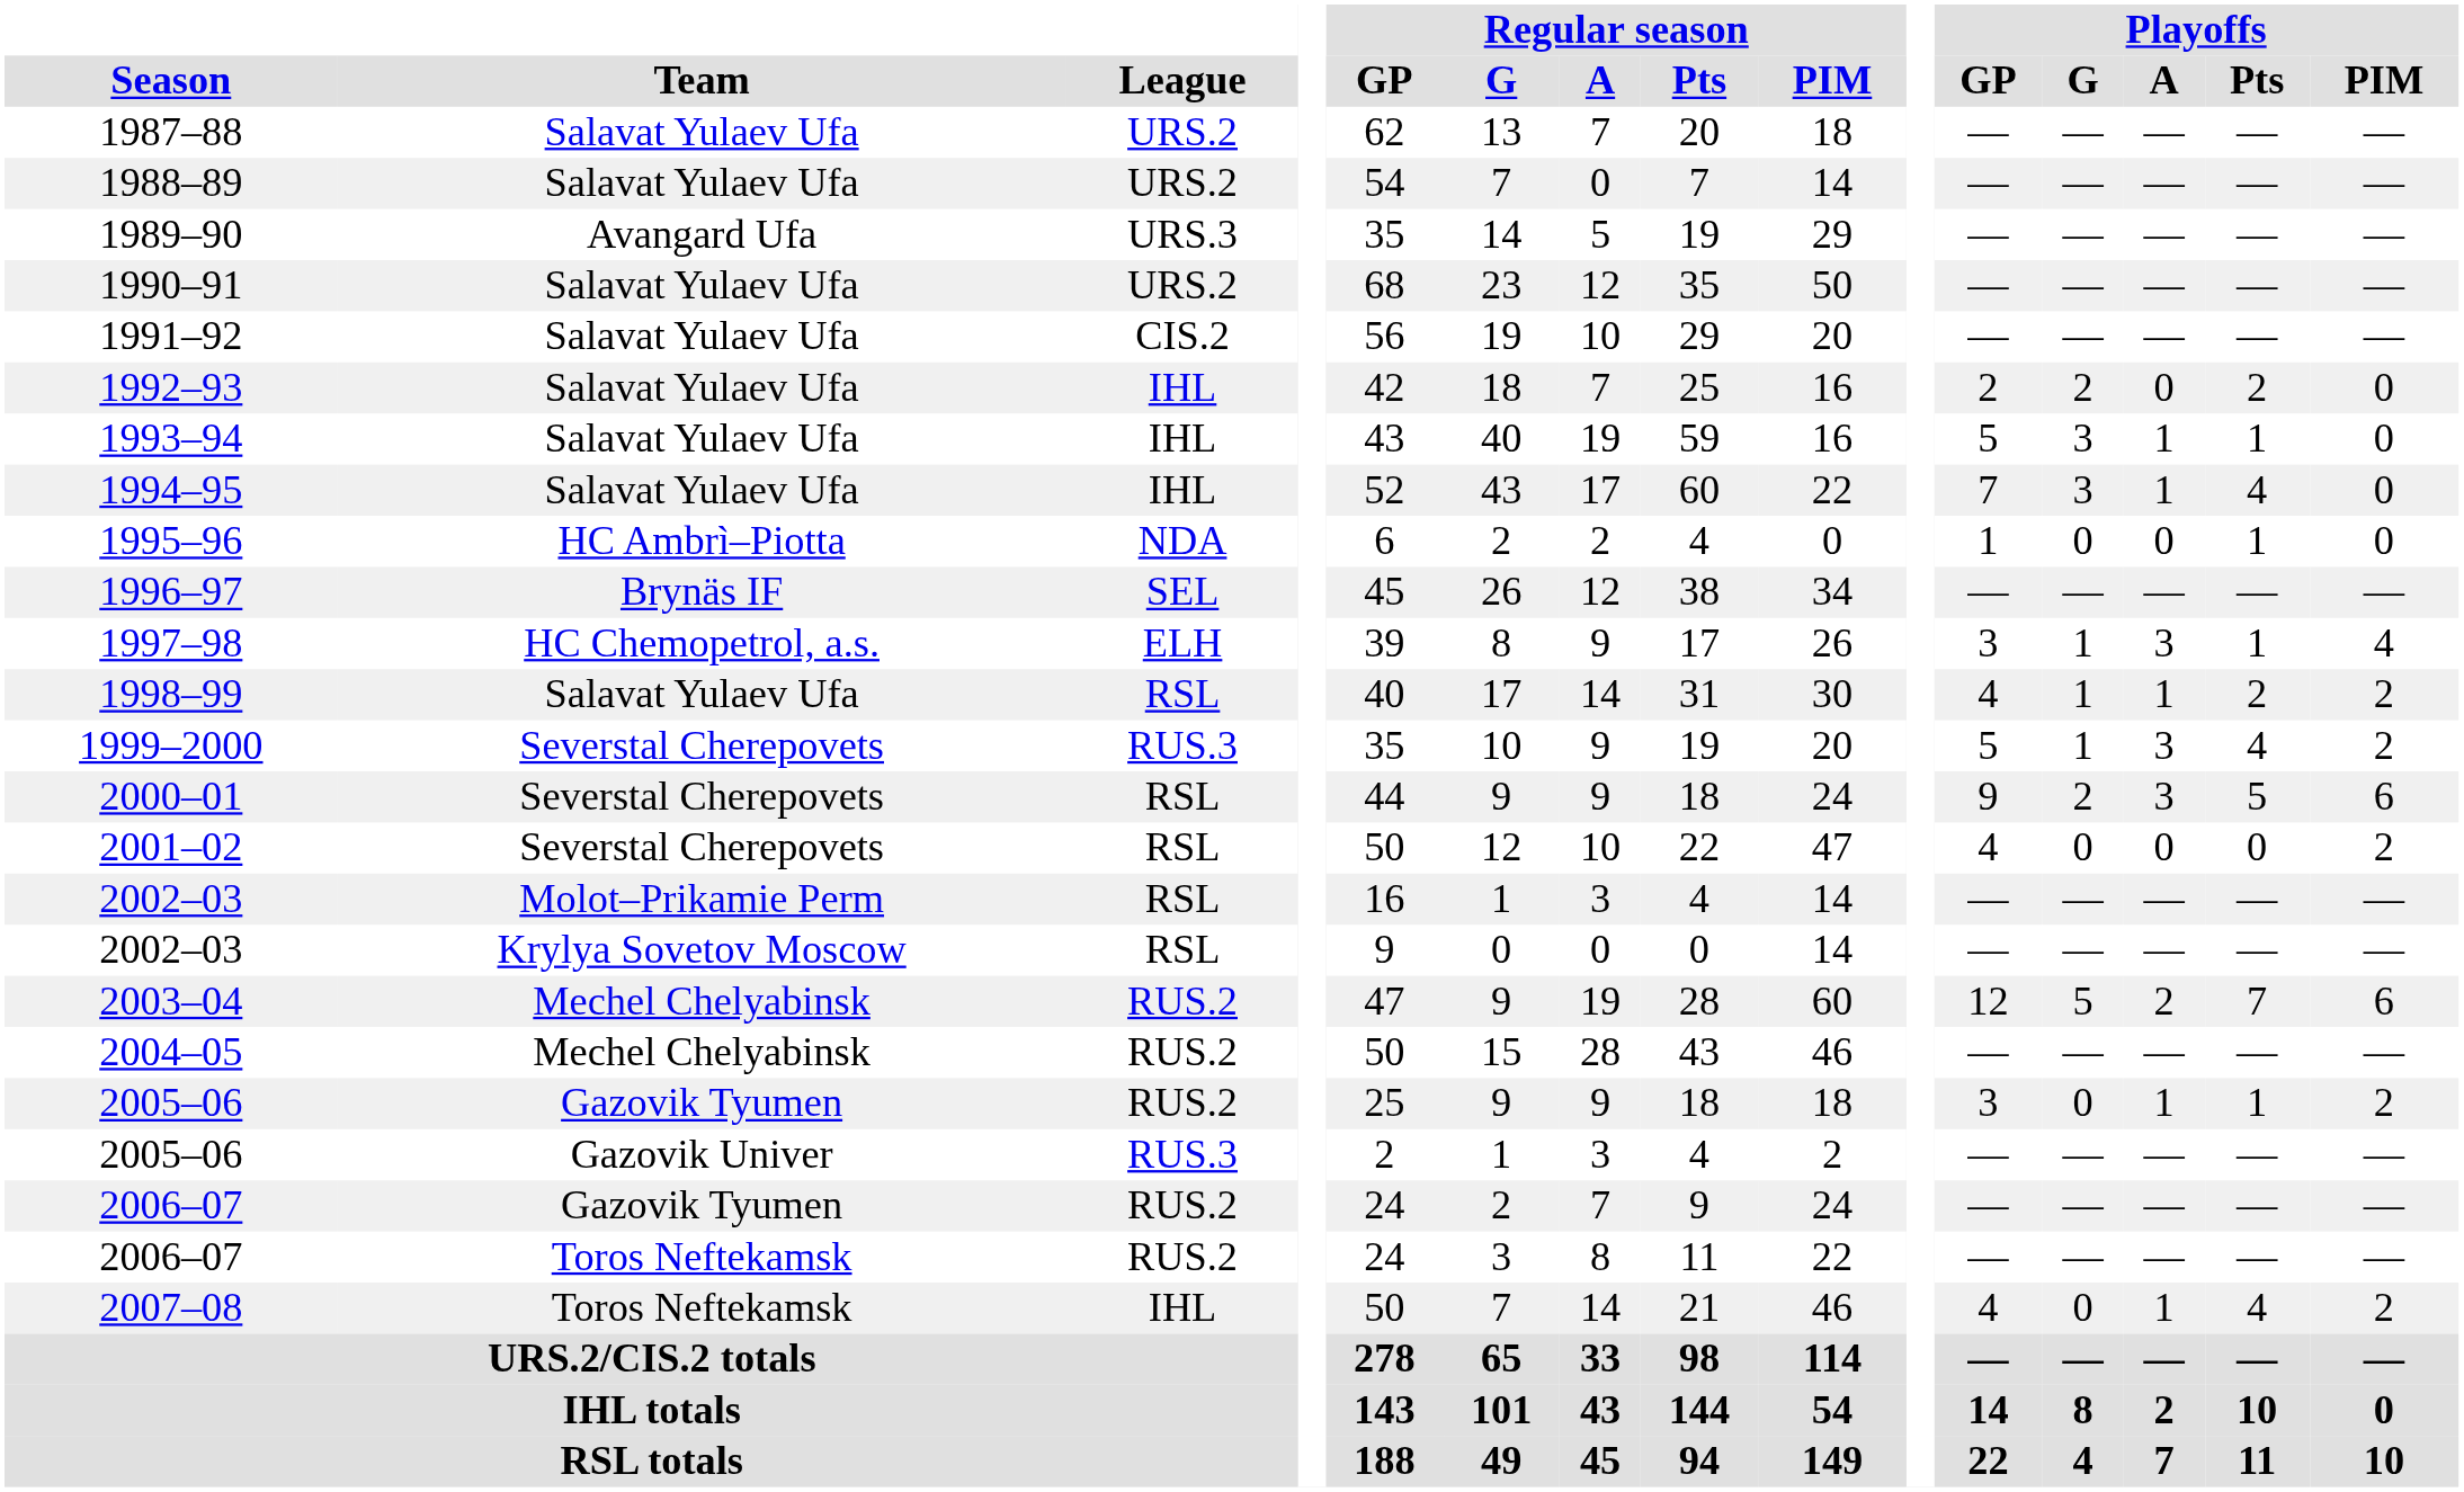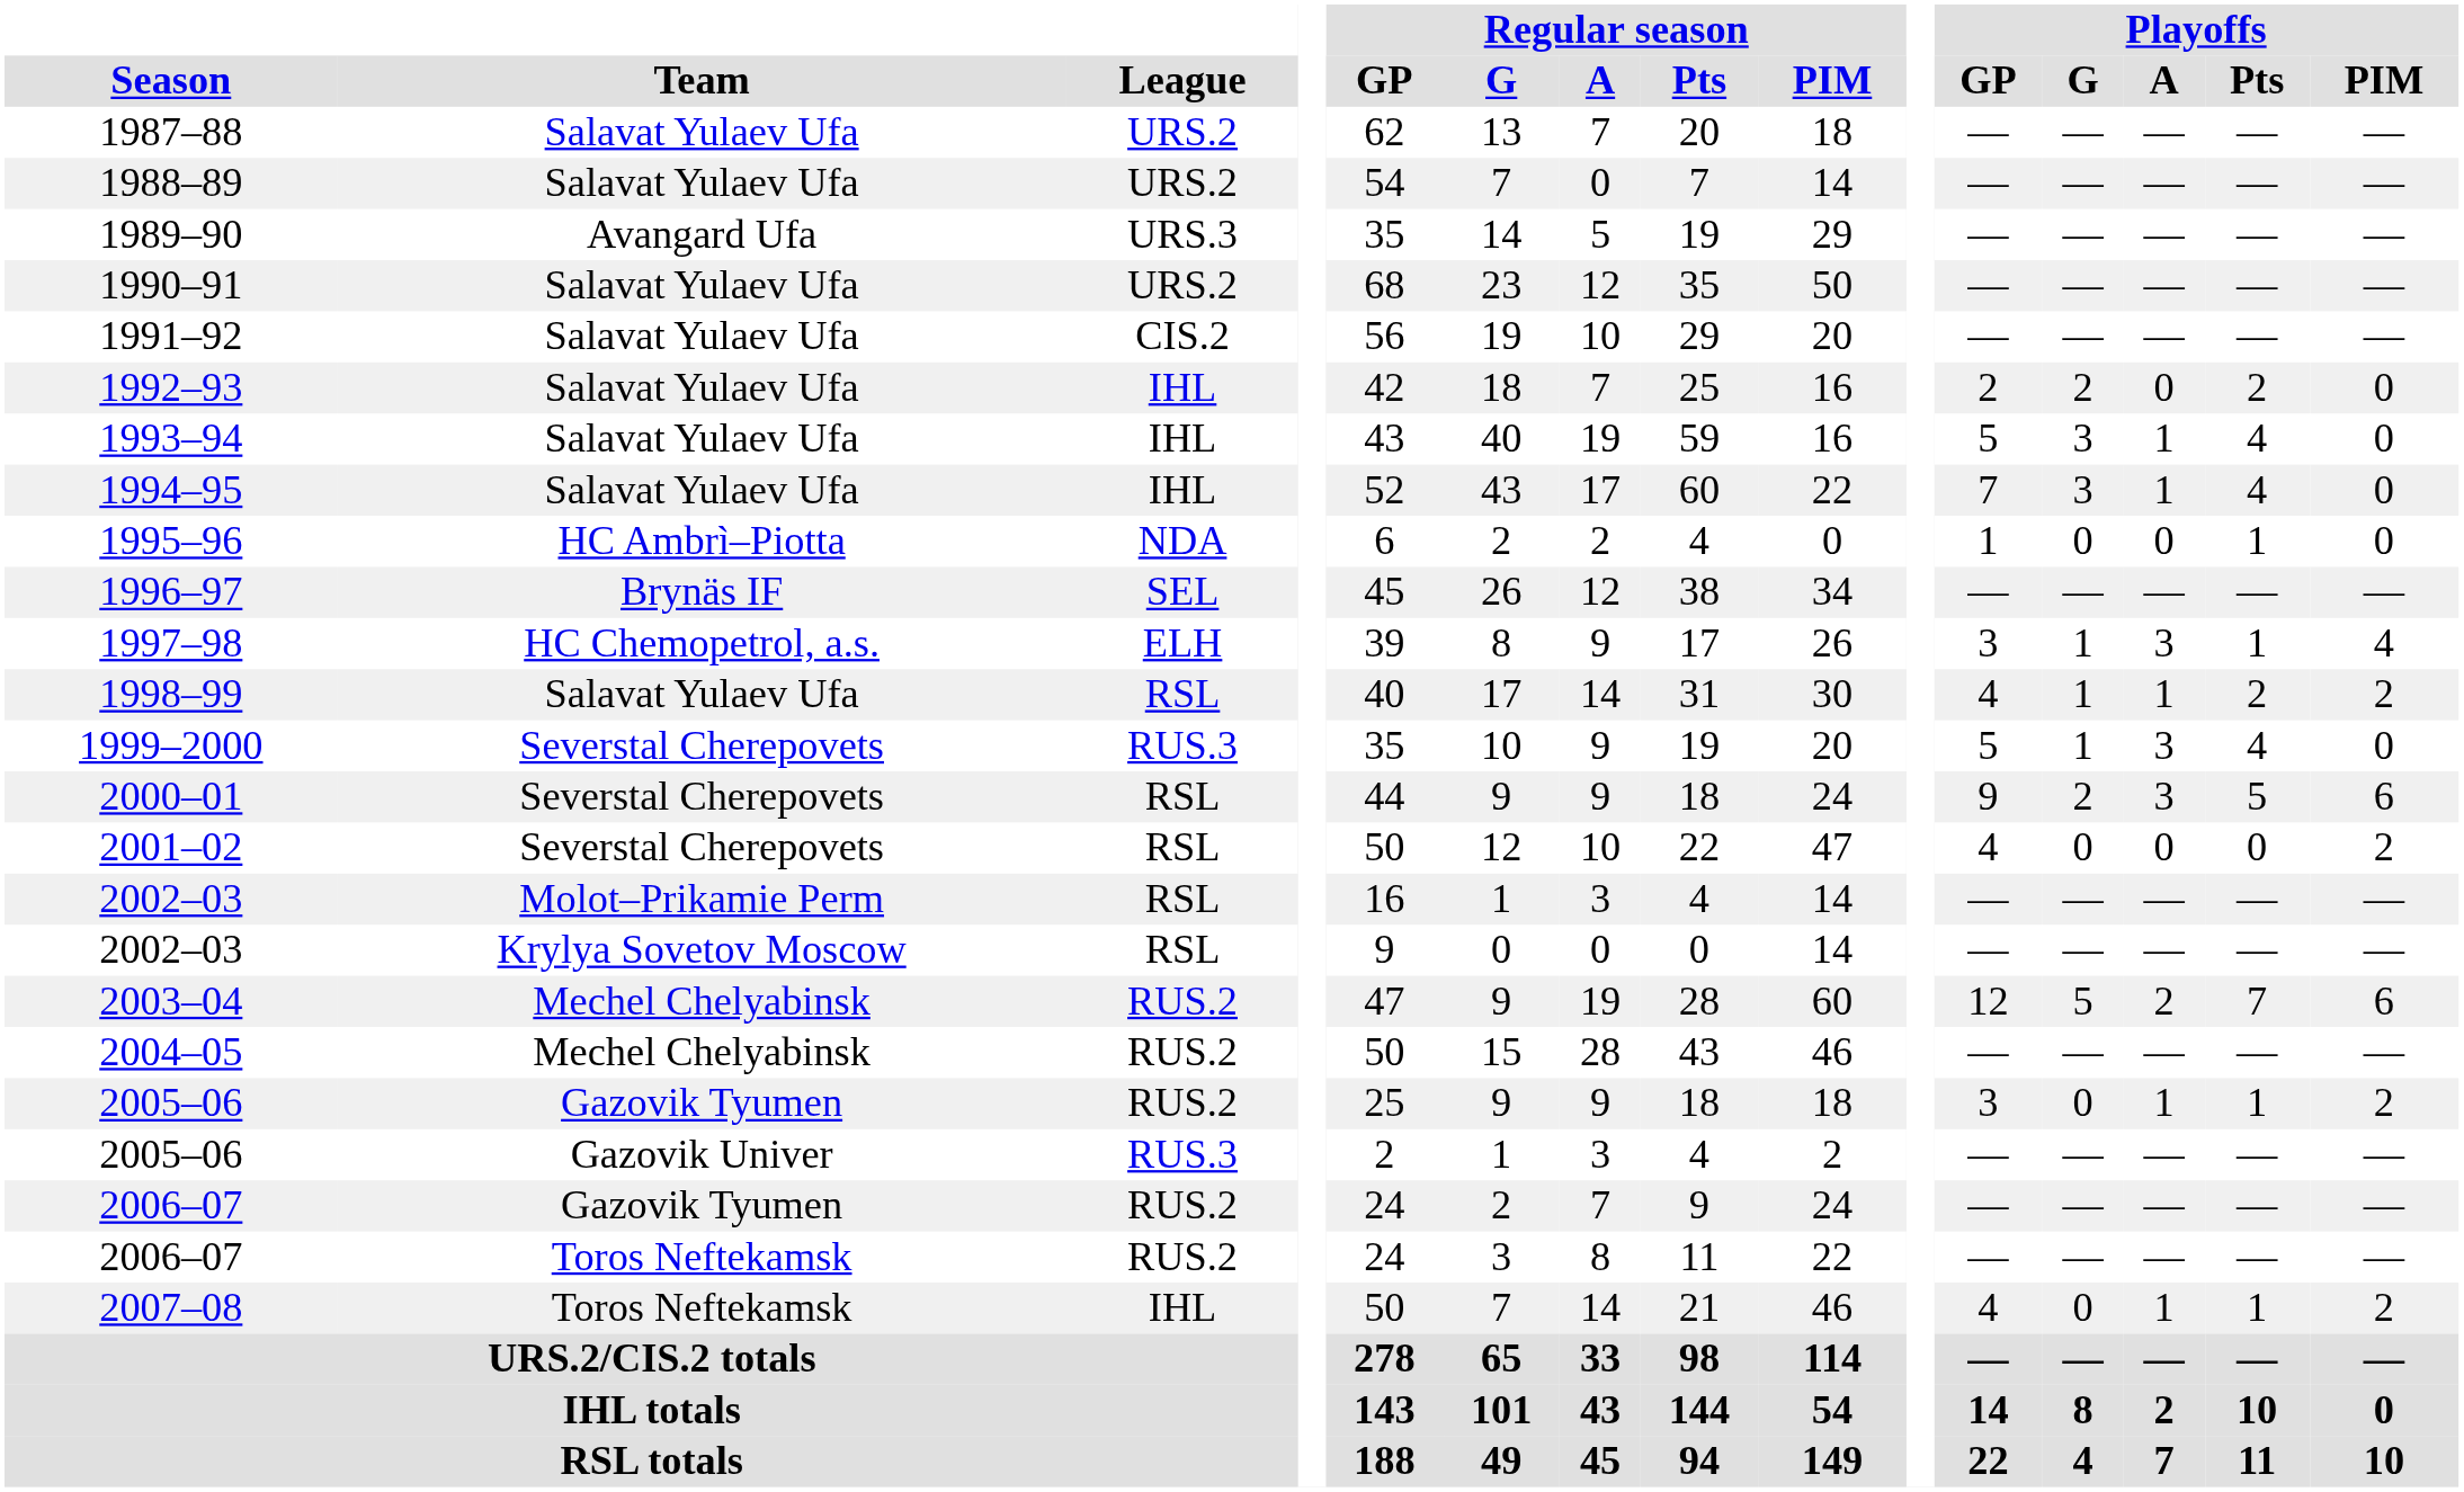1993–94 | Playoffs / Pts: 1 -> 4
1999–2000 | Playoffs / PIM: 2 -> 0
2007–08 | Playoffs / Pts: 4 -> 1
